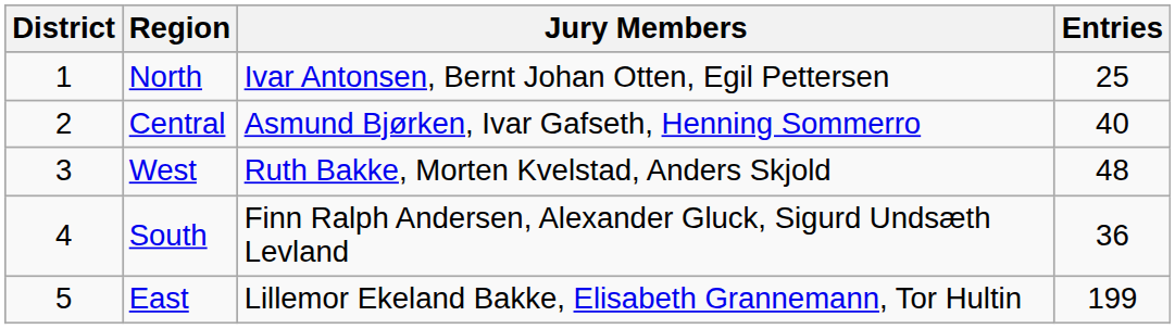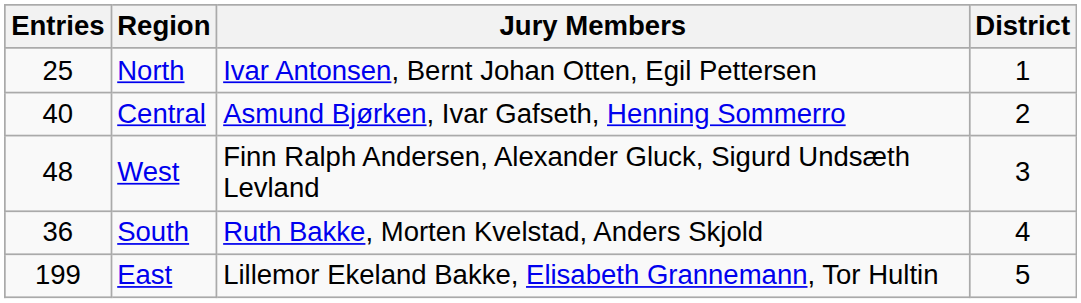columns swapped: District <-> Entries
West | Jury Members: Ruth Bakke, Morten Kvelstad, Anders Skjold -> Finn Ralph Andersen, Alexander Gluck, Sigurd Undsæth Levland
South | Jury Members: Finn Ralph Andersen, Alexander Gluck, Sigurd Undsæth Levland -> Ruth Bakke, Morten Kvelstad, Anders Skjold
